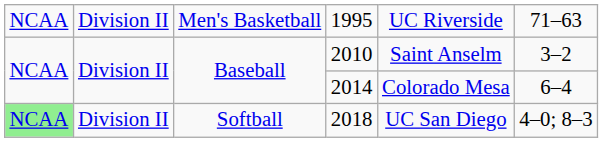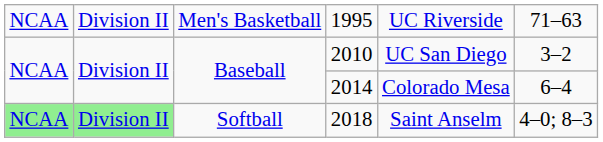2010 | column 5: Saint Anselm -> UC San Diego
2018 | column 2: no background -> lightgreen background
2018 | column 5: UC San Diego -> Saint Anselm
